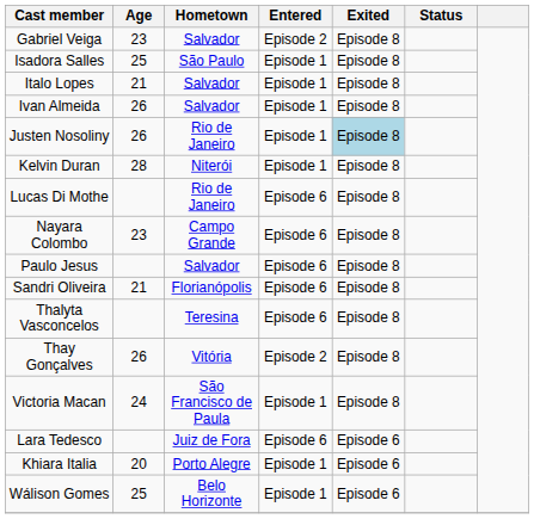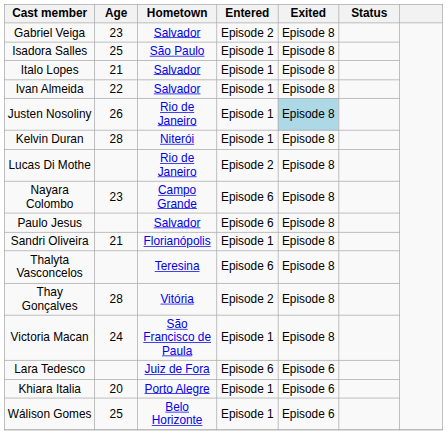Ivan Almeida | Age: 26 -> 22
Lucas Di Mothe | Entered: Episode 6 -> Episode 2
Sandri Oliveira | Entered: Episode 6 -> Episode 1
Thay Gonçalves | Age: 26 -> 28
